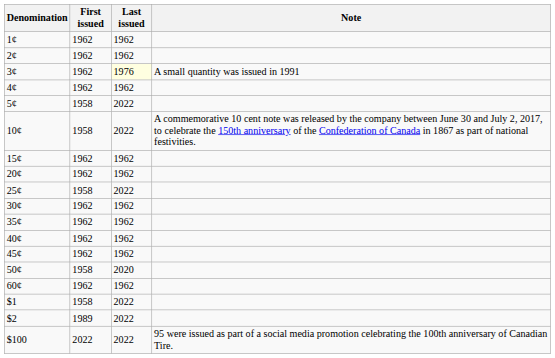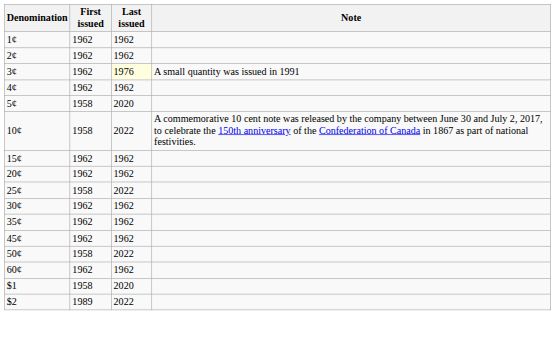5¢ | Last issued: 2022 -> 2020
- row: 40¢ | 1962 | 1962
50¢ | Last issued: 2020 -> 2022
$1 | Last issued: 2022 -> 2020
- row: $100 | 2022 | 2022 | 95 were issued as part of a social media promotion celebrating the 100th anniversary of Canadian Tire.
